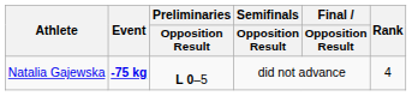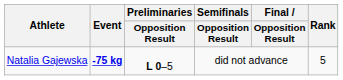Natalia Gajewska | Rank: 4 -> 5
